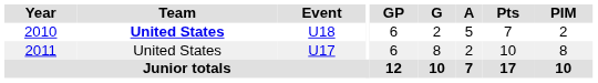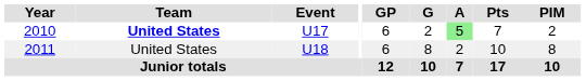2010 | Event: U18 -> U17
2010 | A: no background -> lightgreen background
2011 | Event: U17 -> U18
